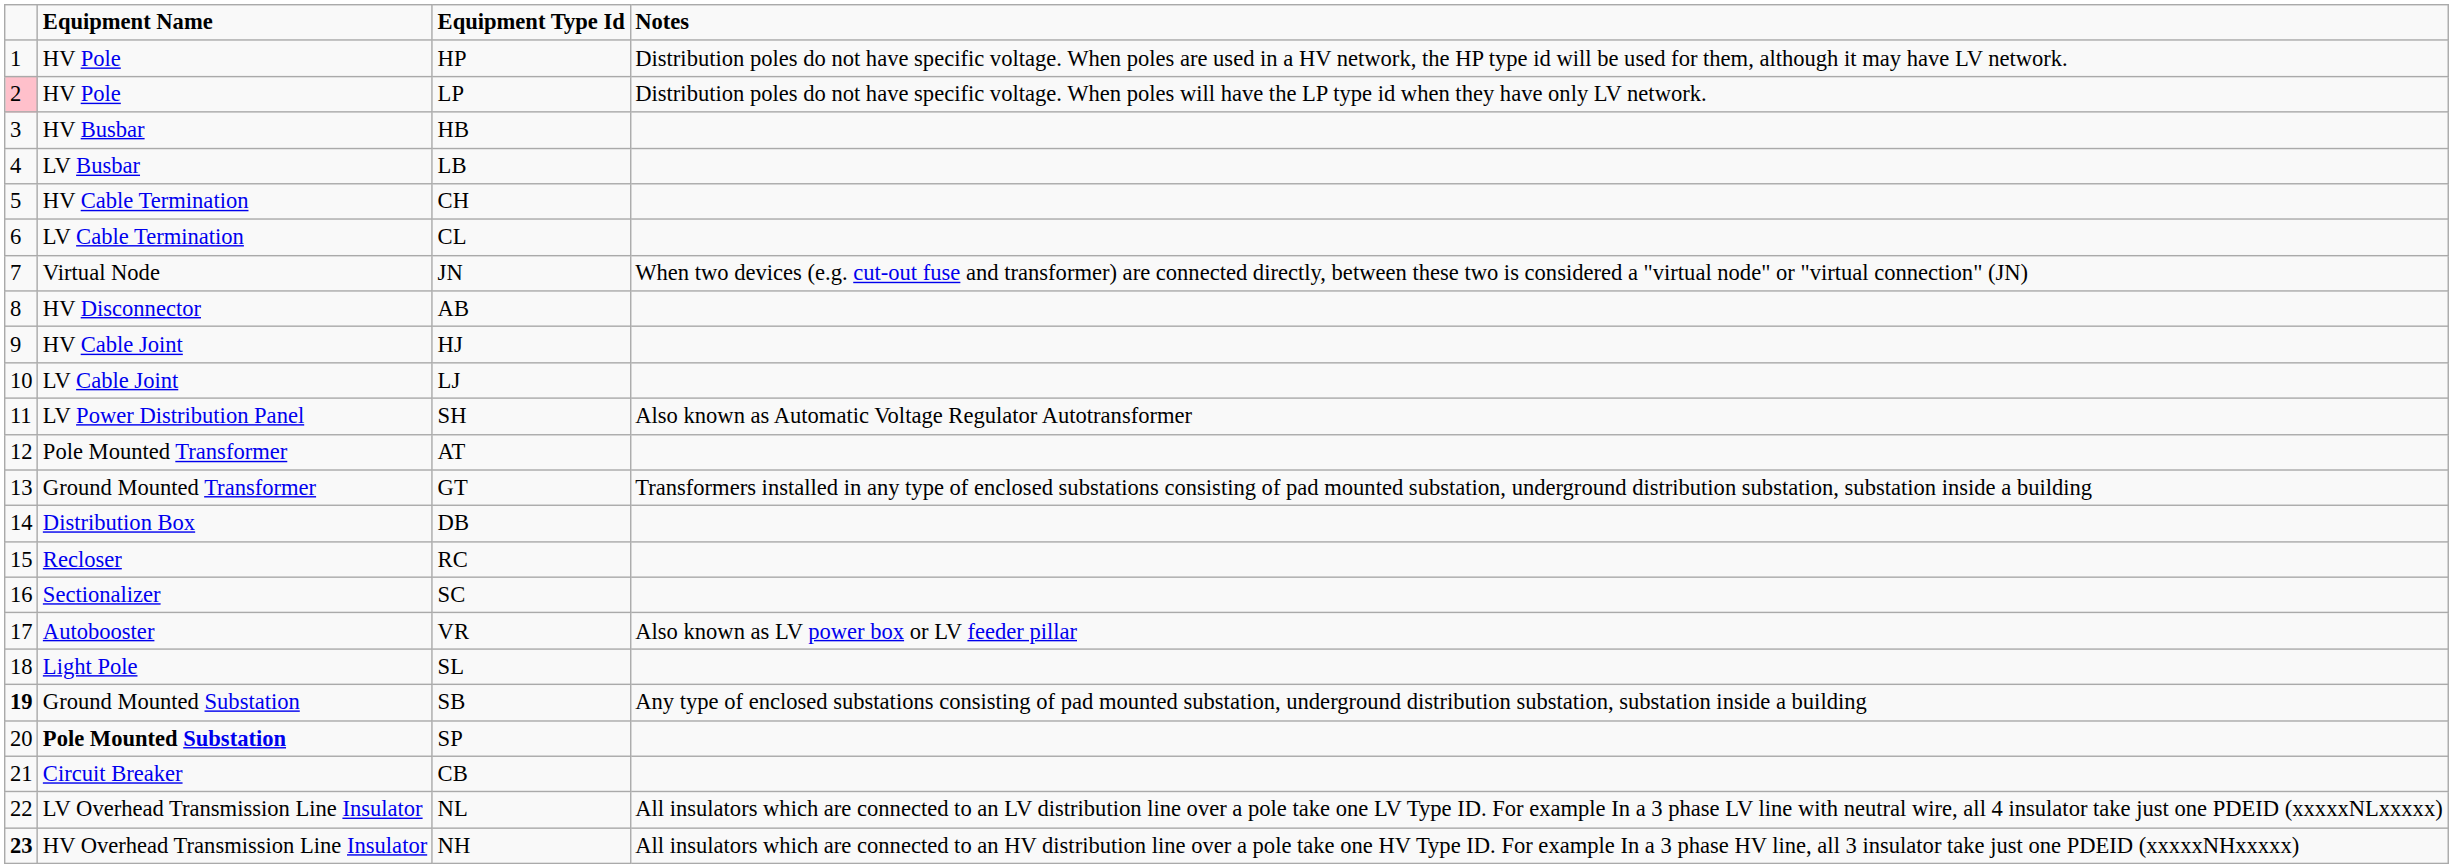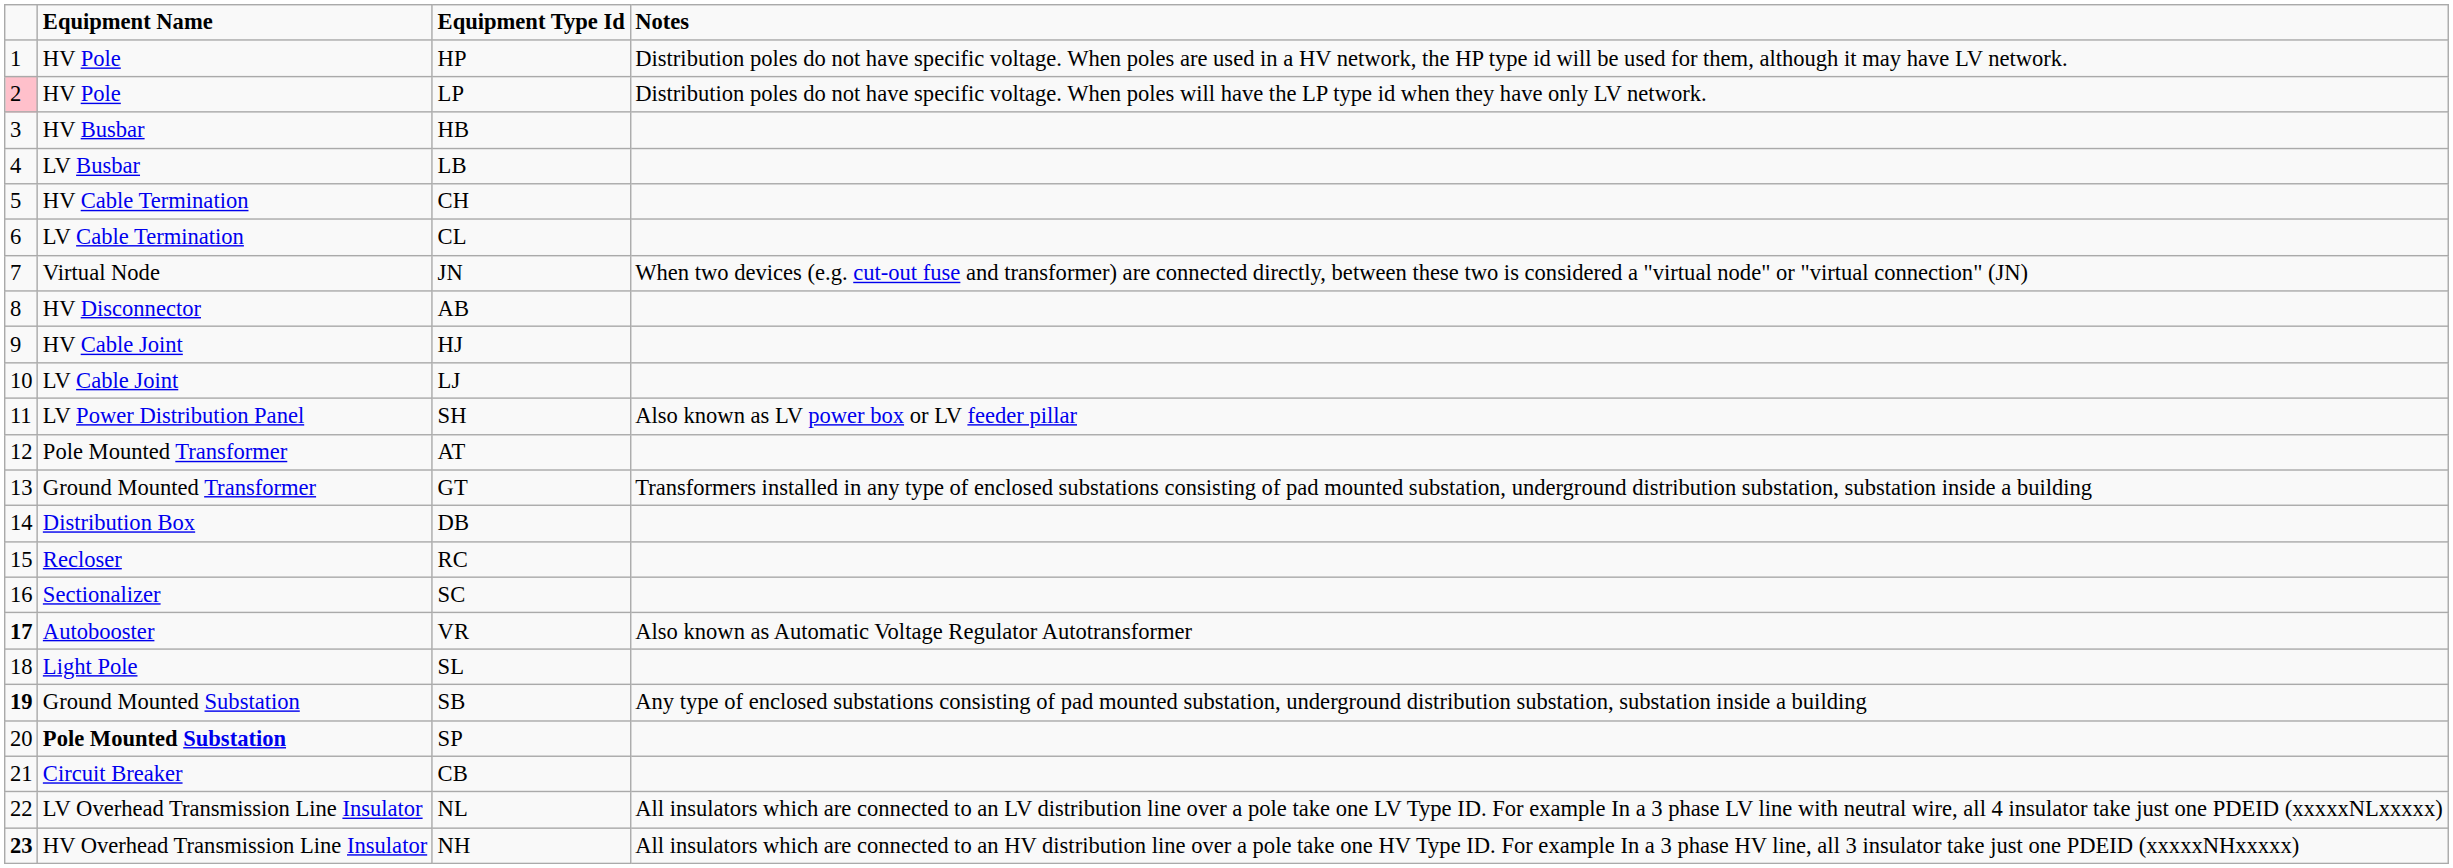SH | Notes: Also known as Automatic Voltage Regulator Autotransformer -> Also known as LV power box or LV feeder pillar
VR | column 1: normal -> bold
VR | Notes: Also known as LV power box or LV feeder pillar -> Also known as Automatic Voltage Regulator Autotransformer
